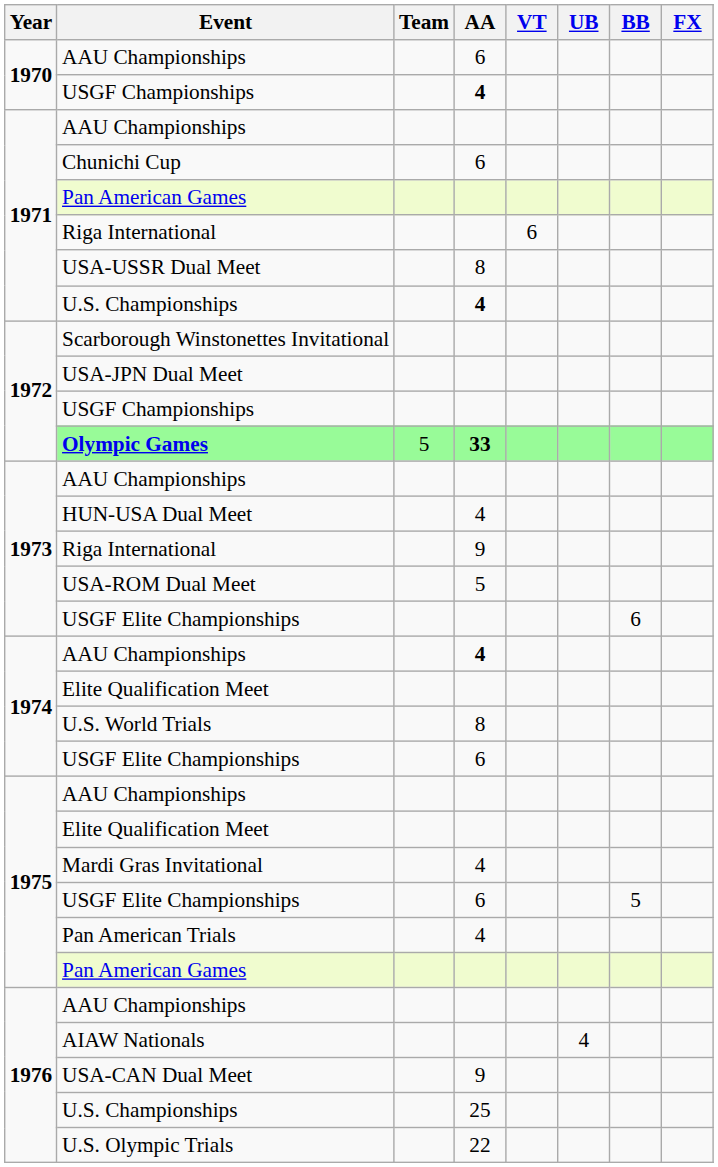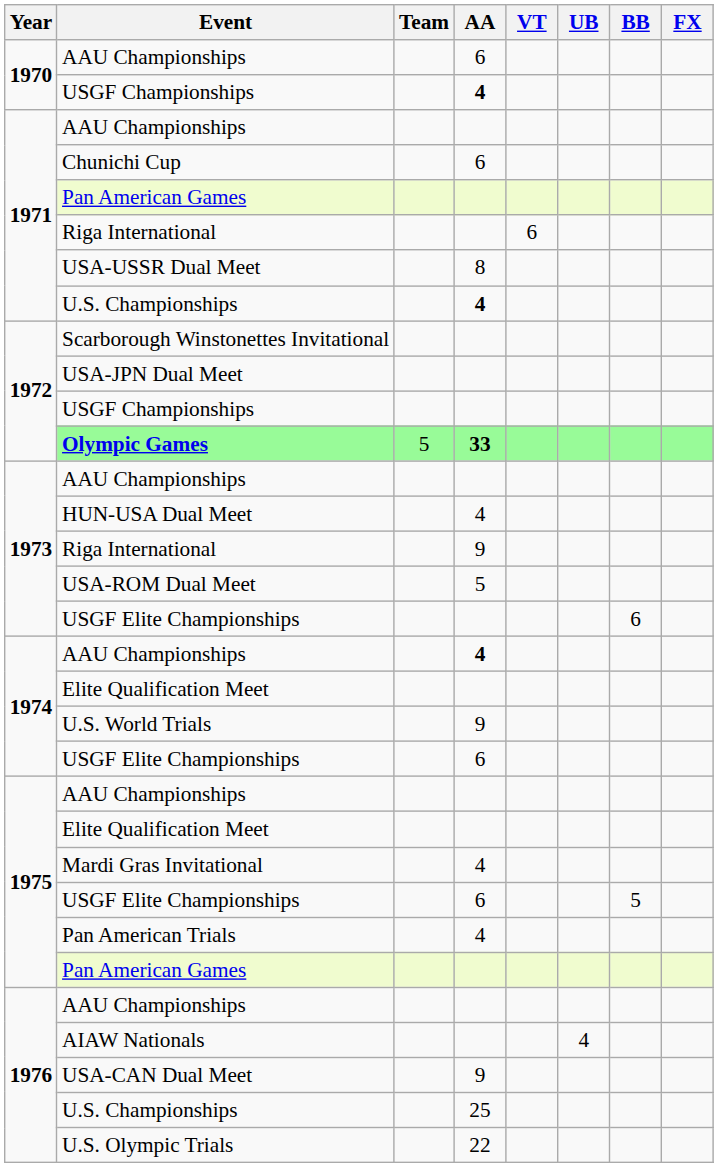U.S. World Trials | AA: 8 -> 9
